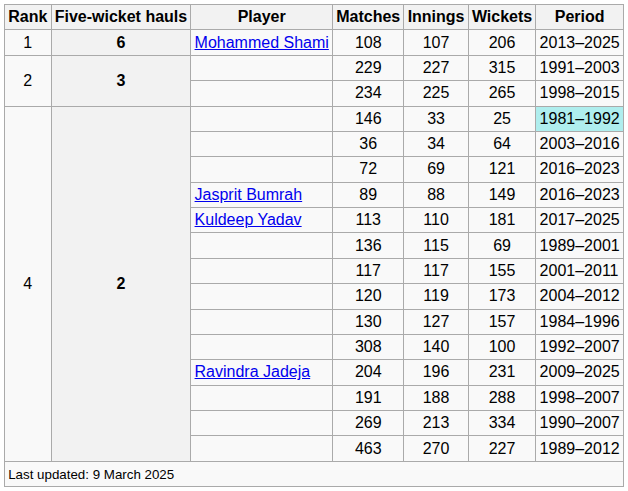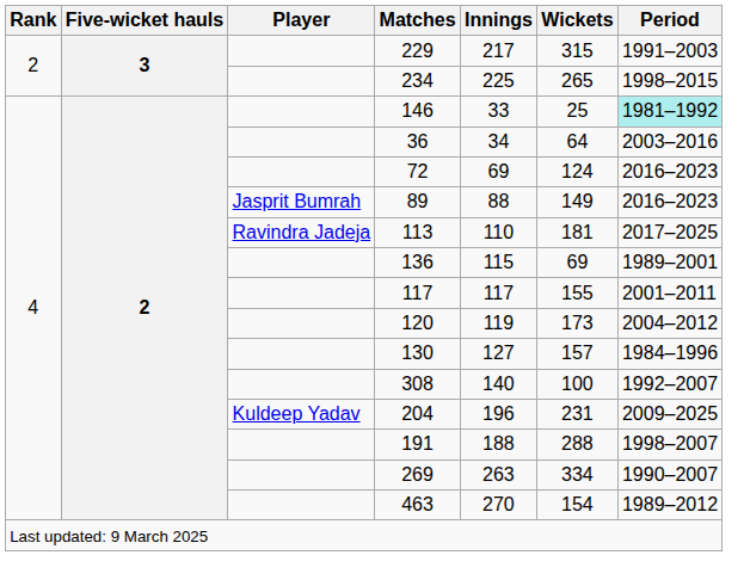- row: 1 | 6 | Mohammed Shami | 108 | 107 | 206 | 2013–2025
229 | Innings: 227 -> 217
72 | Wickets: 121 -> 124
113 | Player: Kuldeep Yadav -> Ravindra Jadeja
204 | Player: Ravindra Jadeja -> Kuldeep Yadav
269 | Innings: 213 -> 263
463 | Wickets: 227 -> 154
